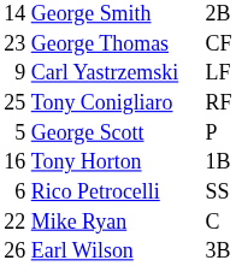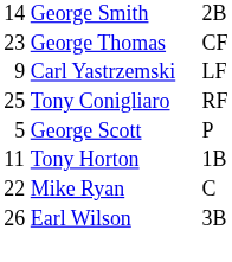Tony Horton | column 1: 16 -> 11
- row: 6 | Rico Petrocelli | SS
